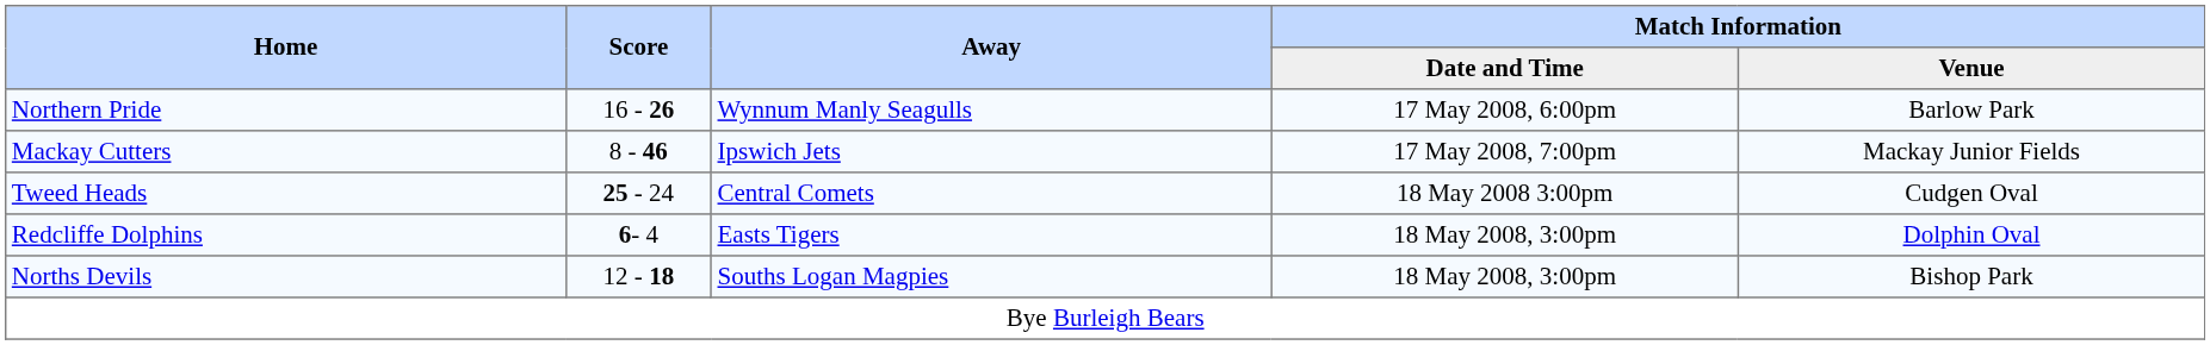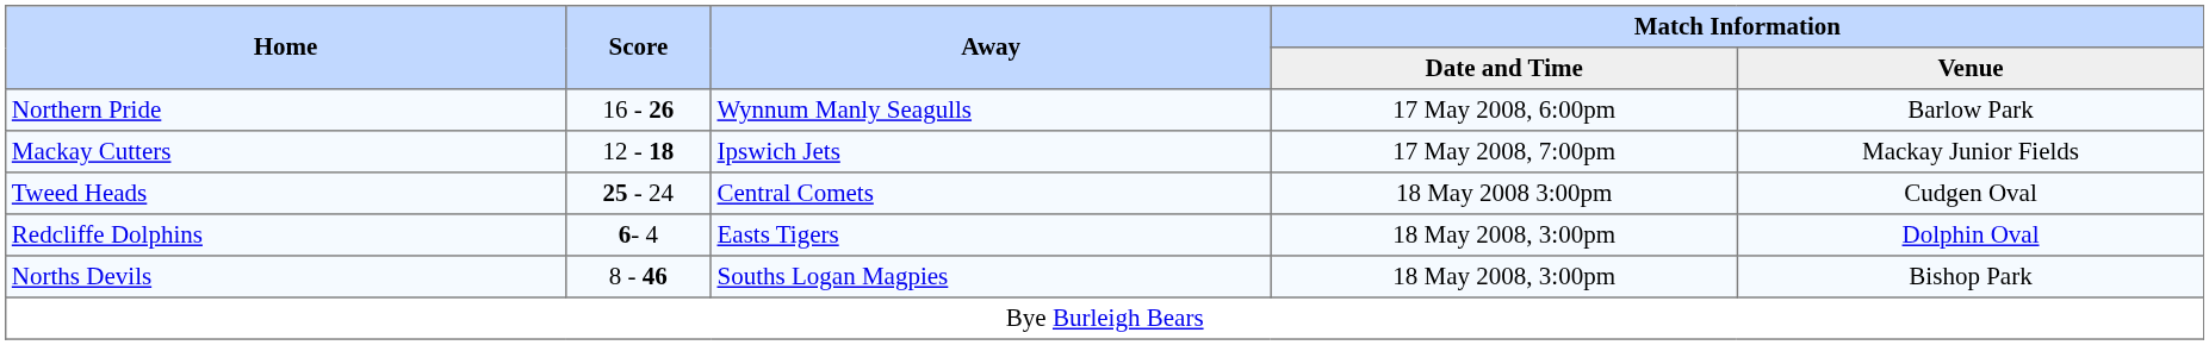Mackay Cutters | Score: 8 - 46 -> 12 - 18
Norths Devils | Score: 12 - 18 -> 8 - 46
